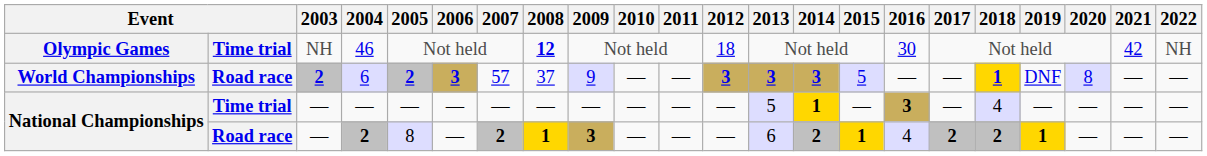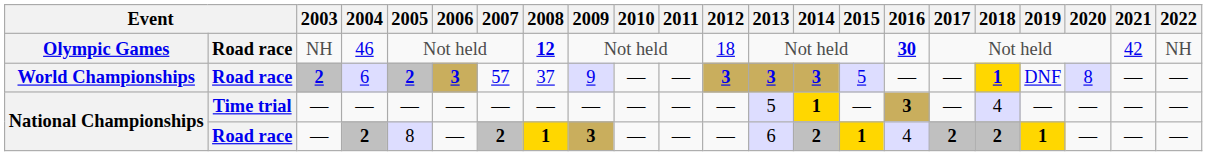46 | column 2: Time trial -> Road race
46 | 2016: normal -> bold
